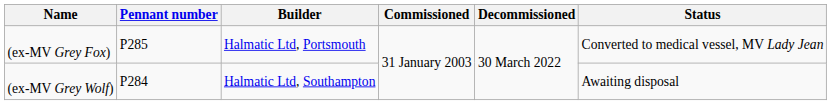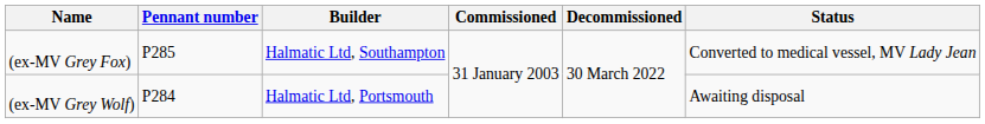(ex-MV Grey Fox) | Builder: Halmatic Ltd, Portsmouth -> Halmatic Ltd, Southampton
(ex-MV Grey Wolf) | Builder: Halmatic Ltd, Southampton -> Halmatic Ltd, Portsmouth
